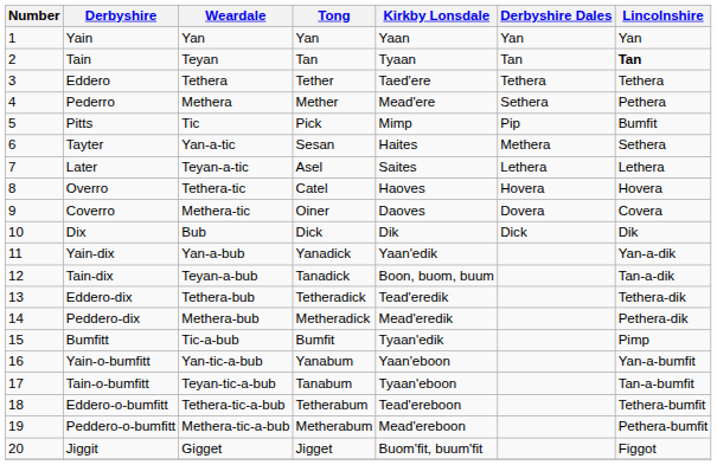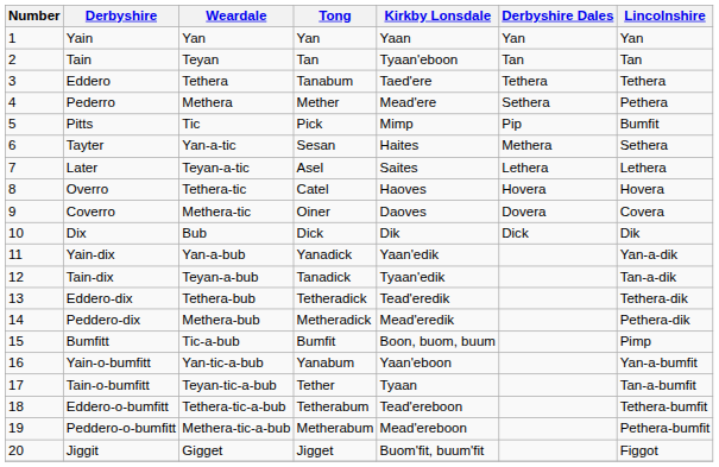Tain | Kirkby Lonsdale: Tyaan -> Tyaan'eboon
Tain | Lincolnshire: bold -> normal
Eddero | Tong: Tether -> Tanabum
Tain-dix | Kirkby Lonsdale: Boon, buom, buum -> Tyaan'edik
Bumfitt | Kirkby Lonsdale: Tyaan'edik -> Boon, buom, buum
Tain-o-bumfitt | Tong: Tanabum -> Tether
Tain-o-bumfitt | Kirkby Lonsdale: Tyaan'eboon -> Tyaan
